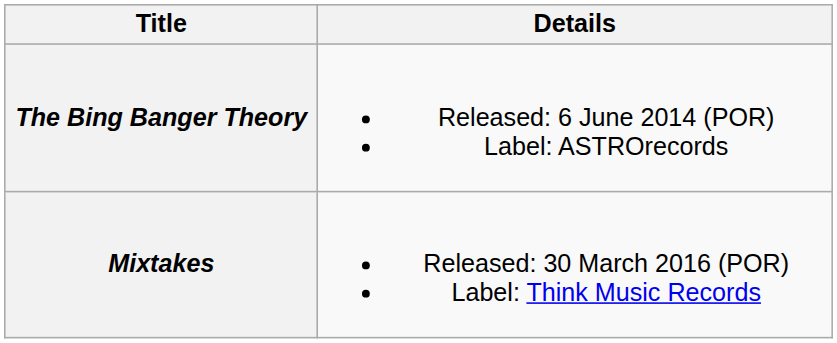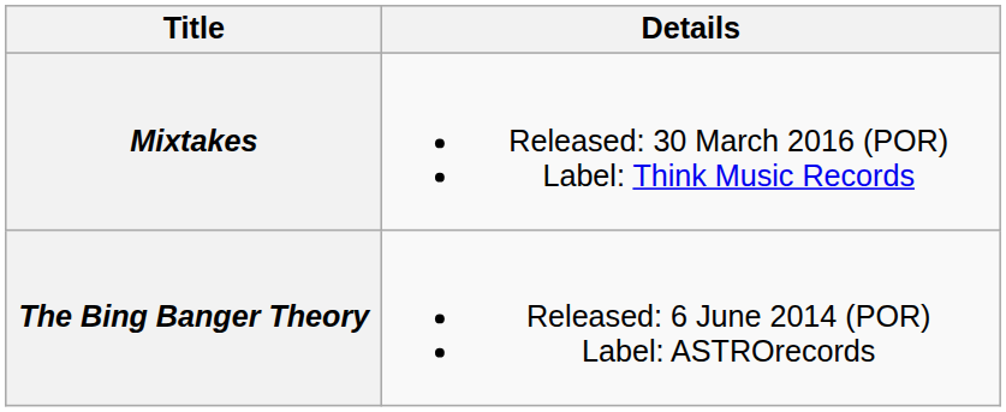rows swapped: The Bing Banger Theory <-> Mixtakes
